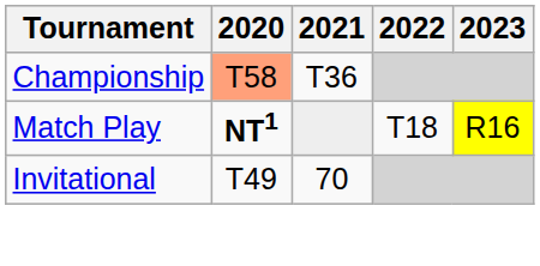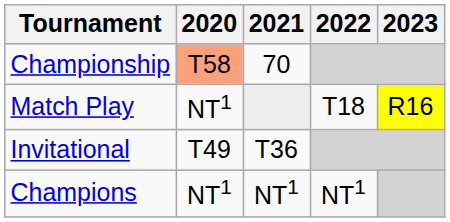Championship | 2021: T36 -> 70
Match Play | 2020: bold -> normal
Invitational | 2021: 70 -> T36
+ row: Champions | NT1 | NT1 | NT1
